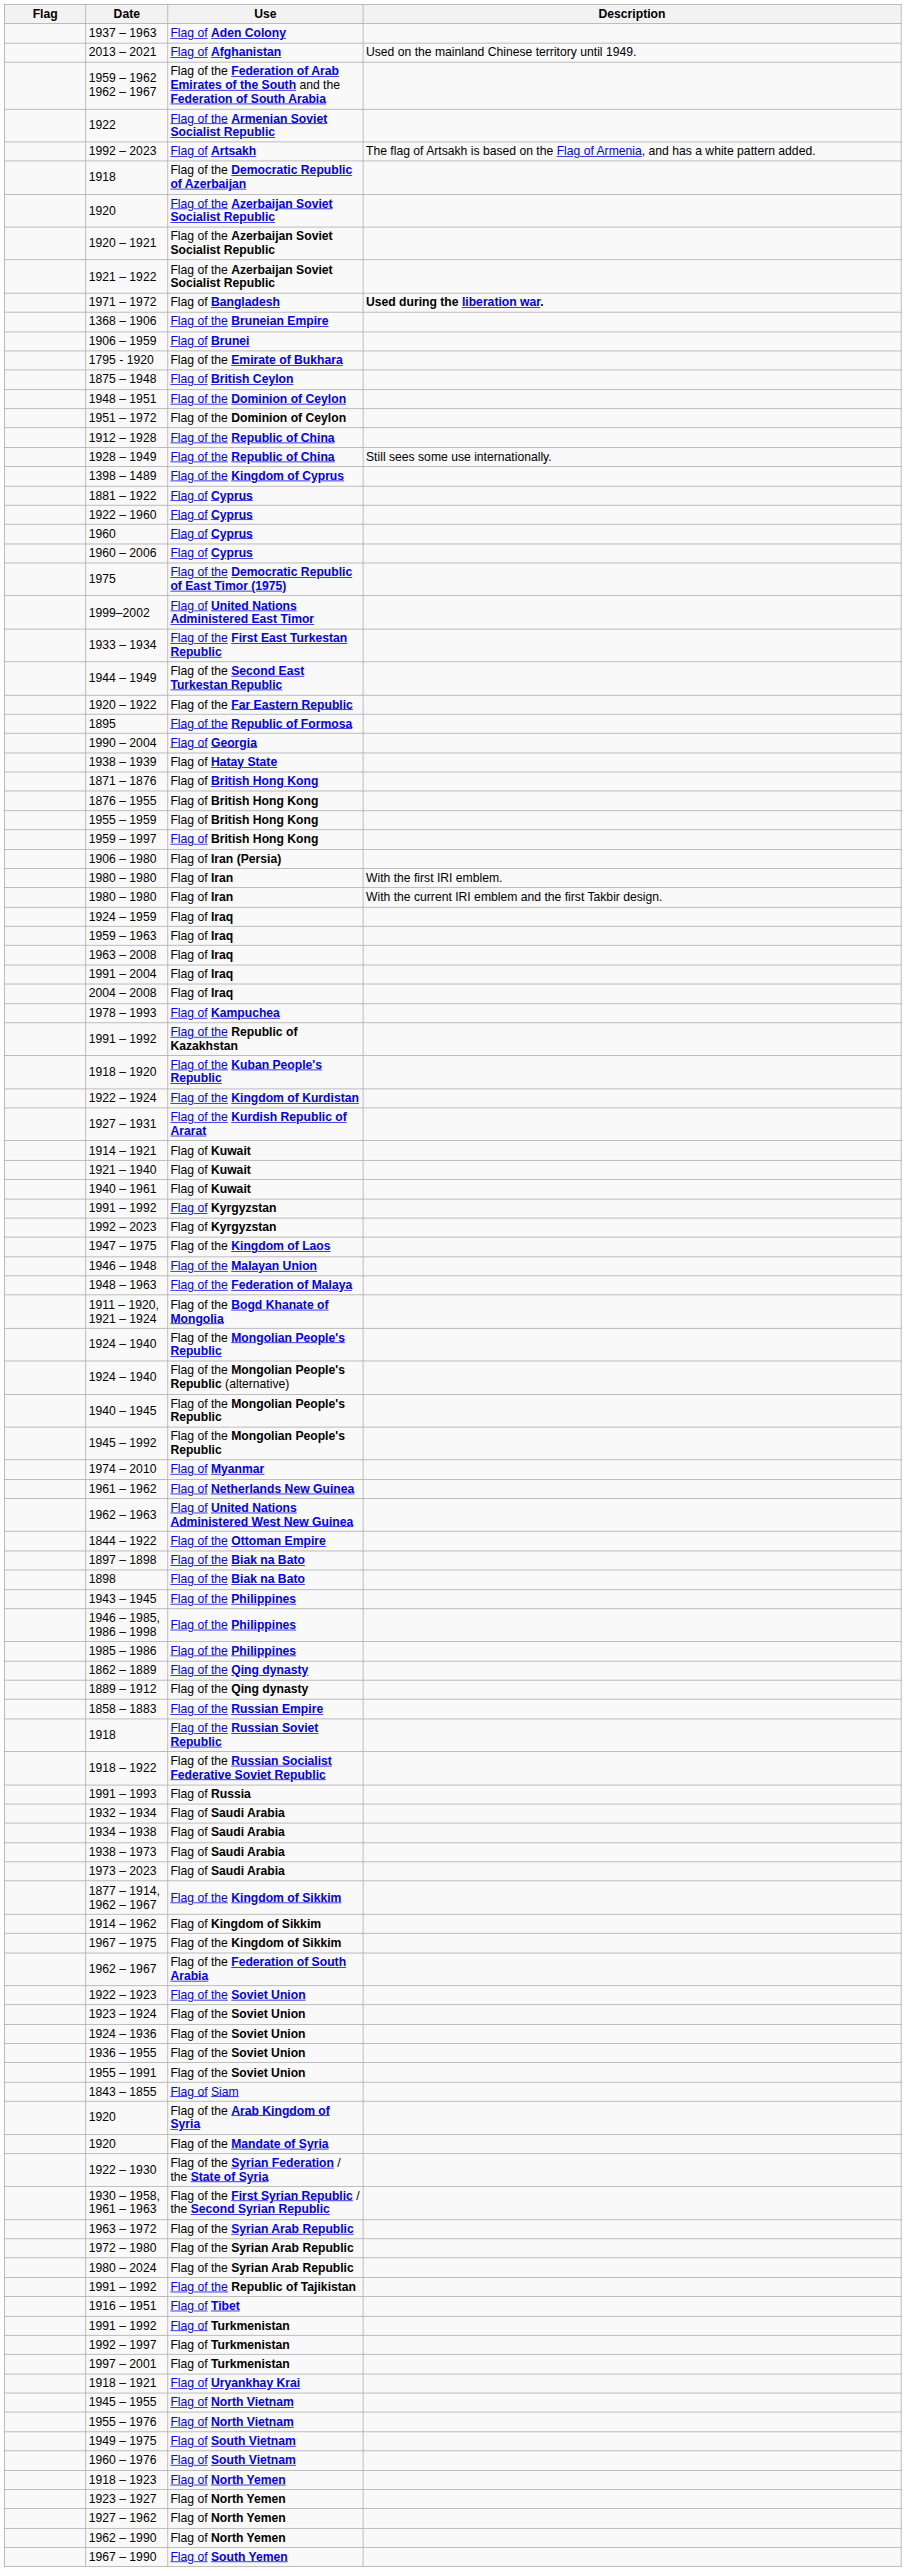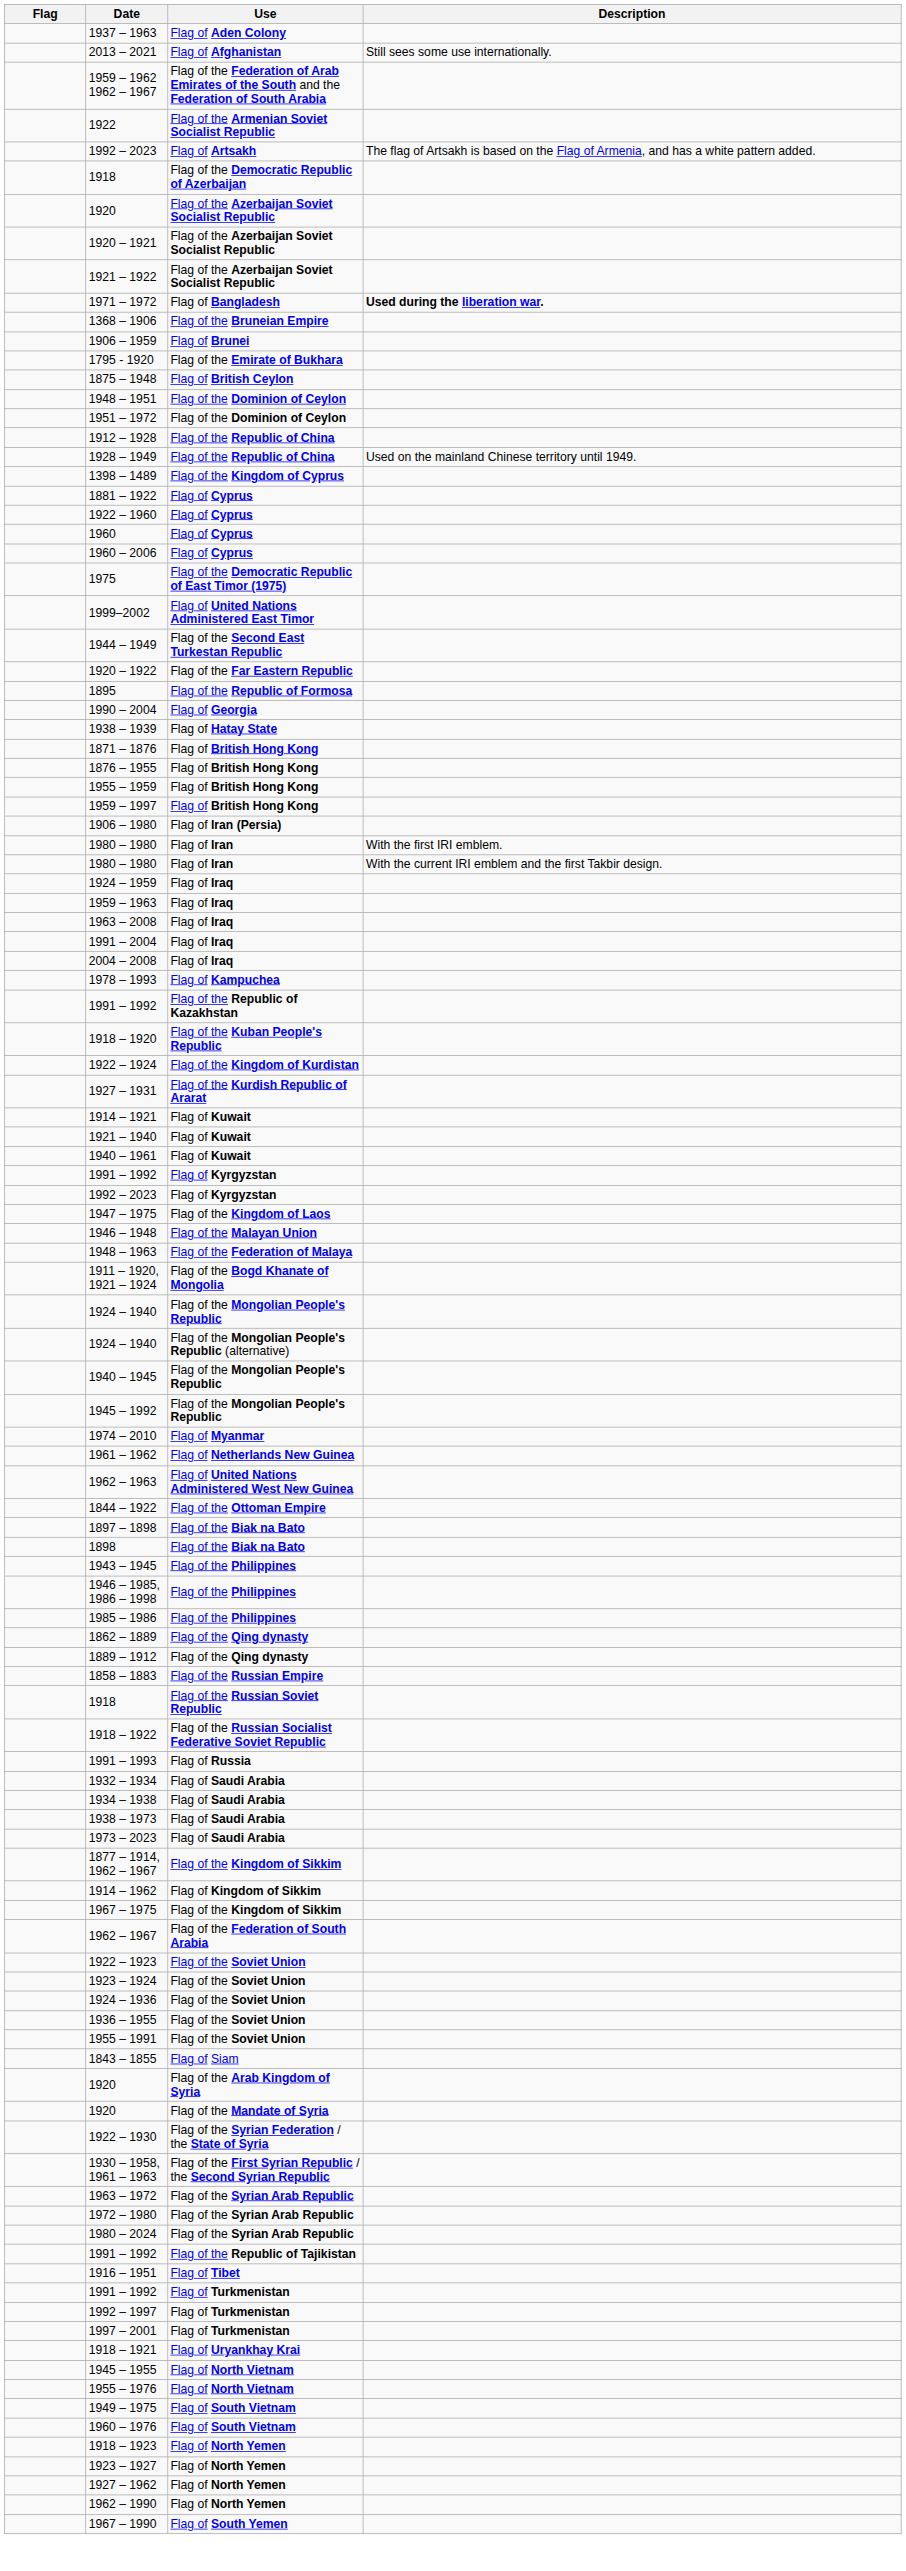2013 – 2021 | Description: Used on the mainland Chinese territory until 1949. -> Still sees some use internationally.
1928 – 1949 | Description: Still sees some use internationally. -> Used on the mainland Chinese territory until 1949.
- row: 1933 – 1934 | Flag of the First East Turkestan Republic
